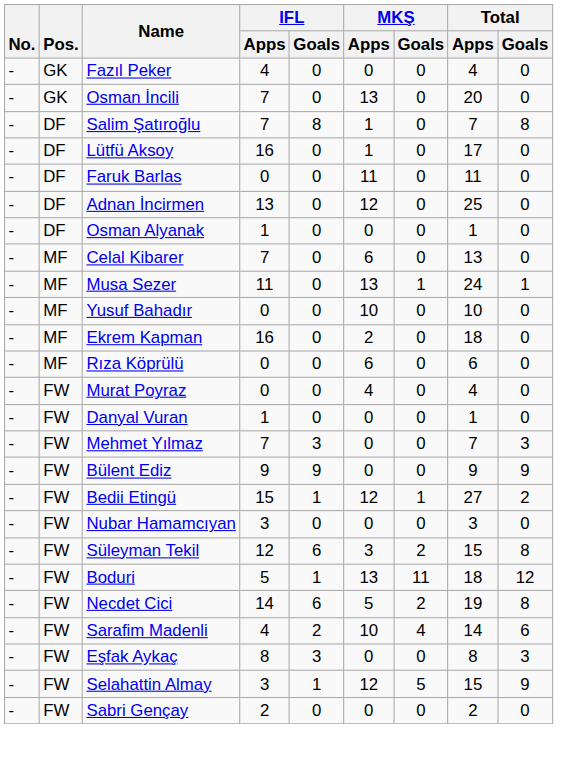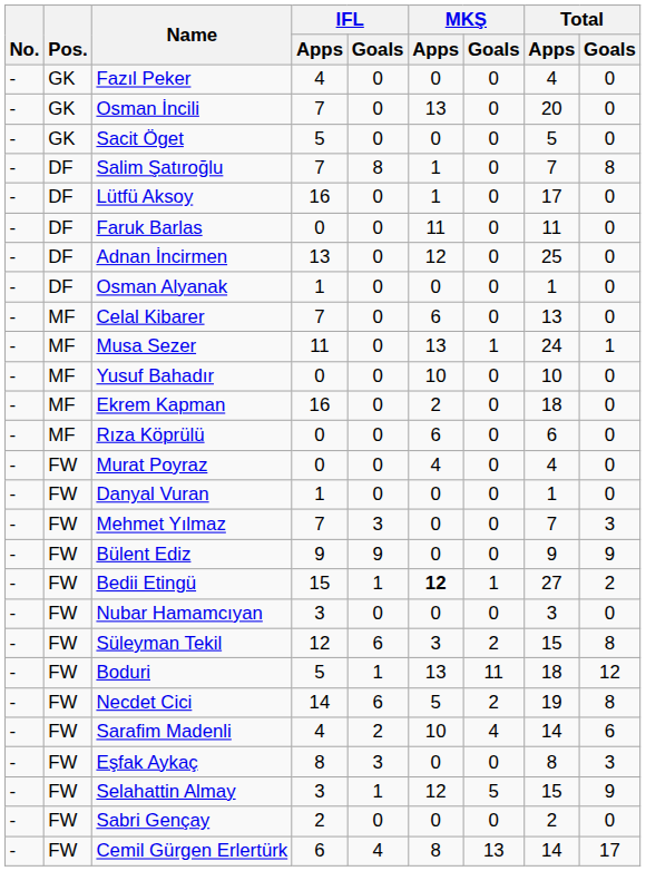+ row: - | GK | Sacit Öget | 5 | 0 | 0 | 0 | 5 | 0
Bedii Etingü | MKŞ / Apps: normal -> bold
+ row: - | FW | Cemil Gürgen Erlertürk | 6 | 4 | 8 | 13 | 14 | 17
